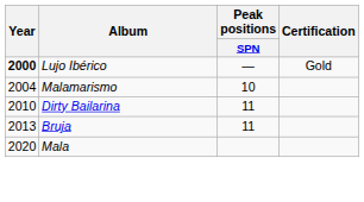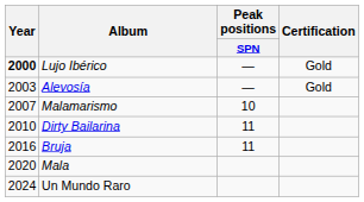+ row: 2003 | Alevosía | — | Gold
Malamarismo | Year: 2004 -> 2007
Bruja | Year: 2013 -> 2016
+ row: 2024 | Un Mundo Raro
